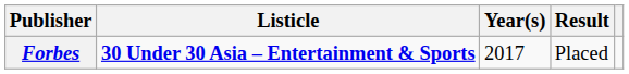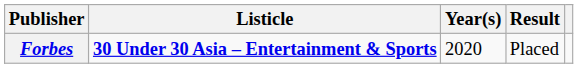Forbes | Year(s): 2017 -> 2020
